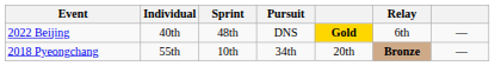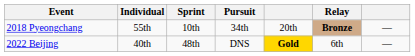rows swapped: 2018 Pyeongchang <-> 2022 Beijing
